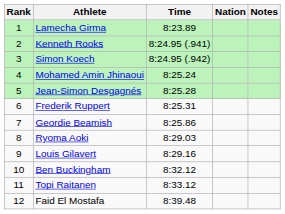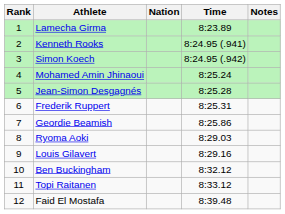columns swapped: Nation <-> Time
